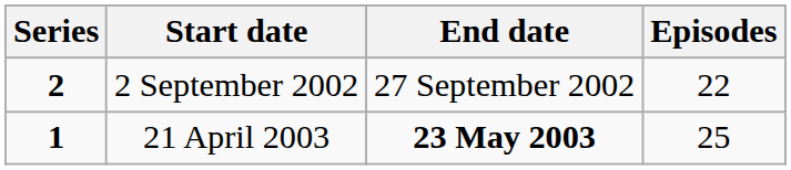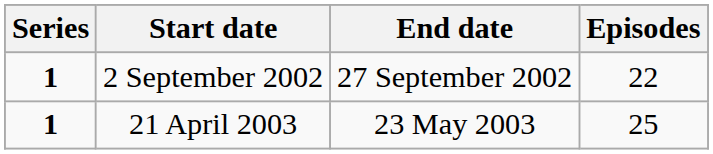2 September 2002 | Series: 2 -> 1
21 April 2003 | End date: bold -> normal
